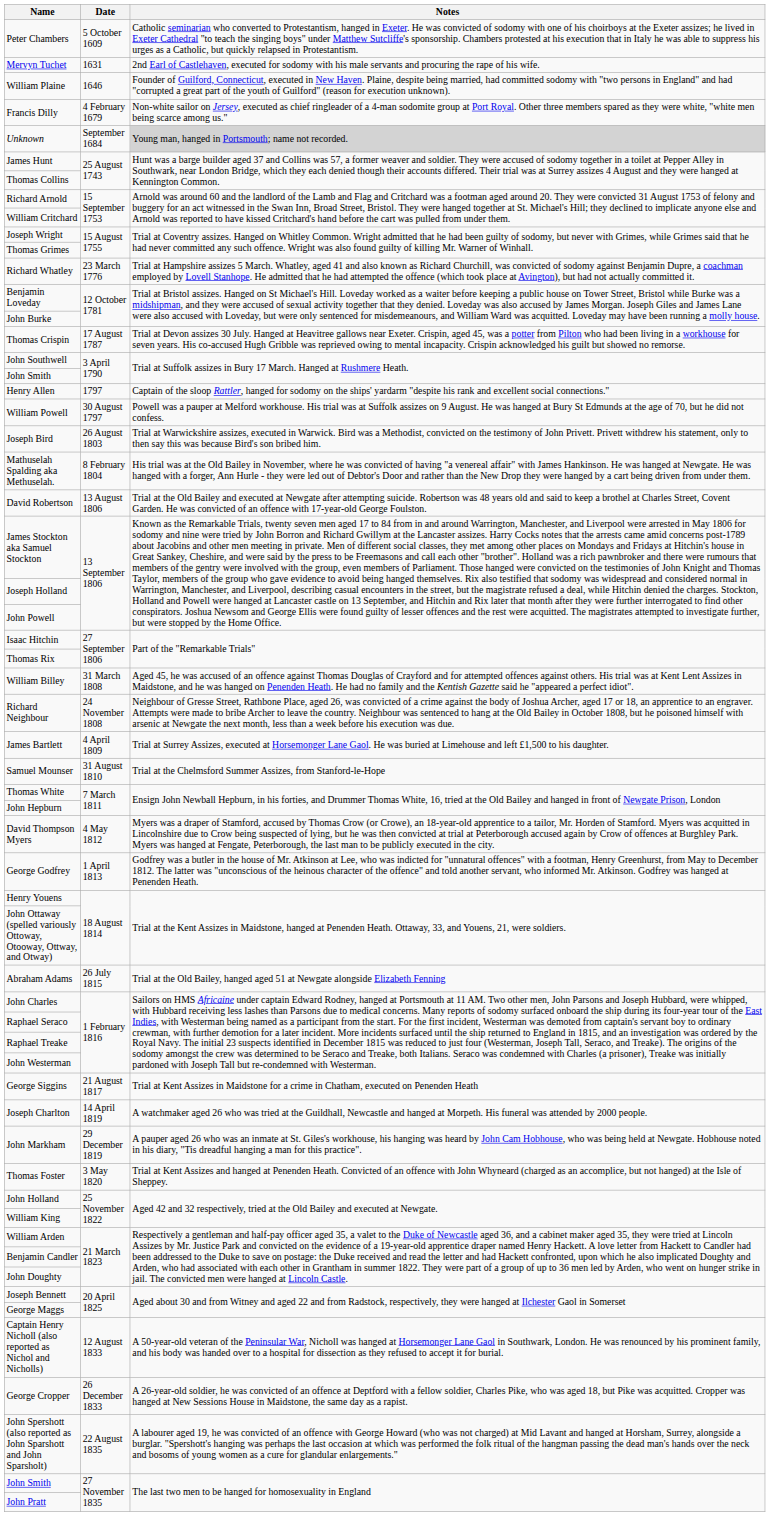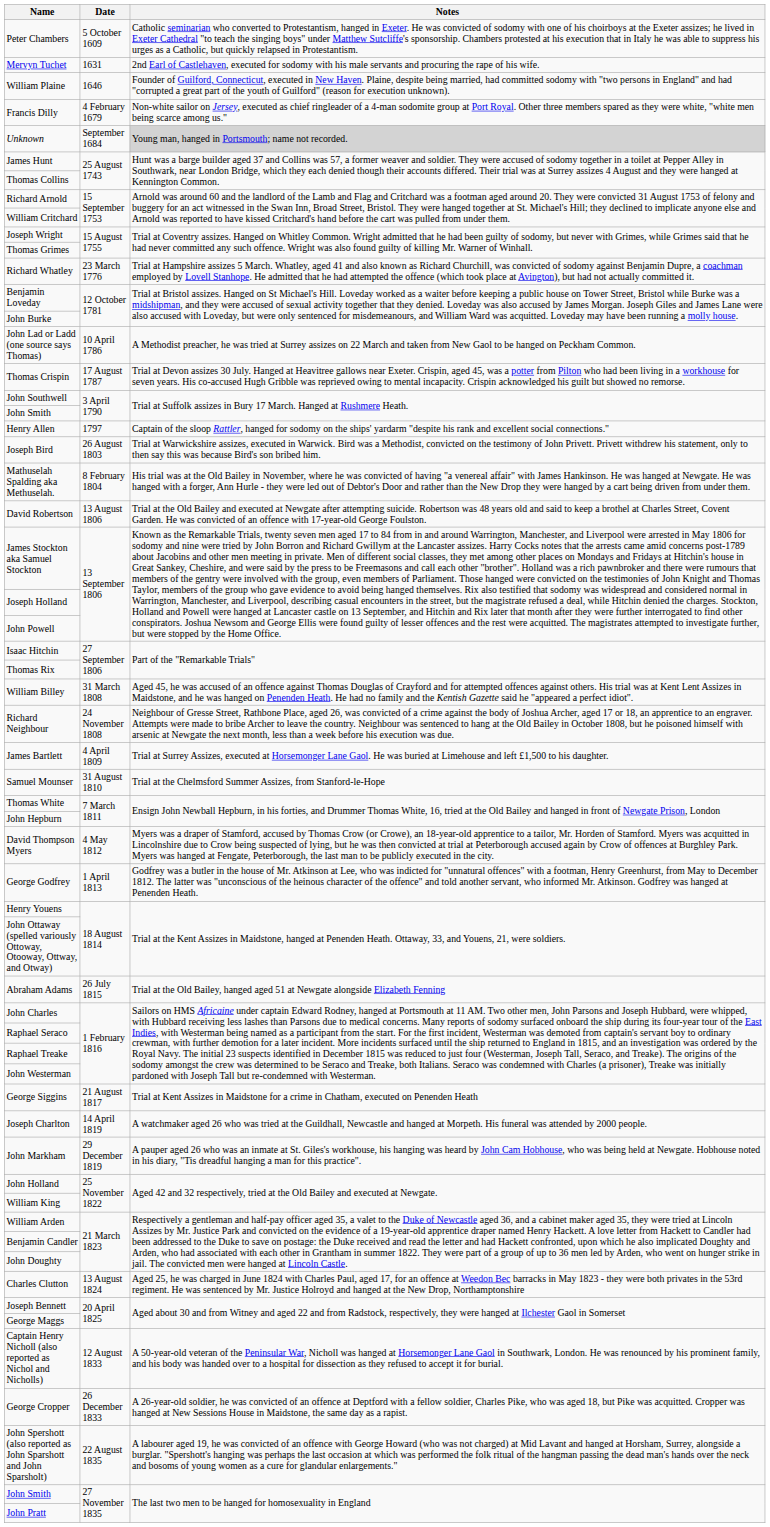+ row: John Lad or Ladd (one source says Thomas) | 10 April 1786 | A Methodist preacher, he was tried at Surrey assizes on 22 March and taken from New Gaol to be hanged on Peckham Common.
- row: William Powell | 30 August 1797 | Powell was a pauper at Melford workhouse. His trial was at Suffolk assizes on 9 August. He was hanged at Bury St Edmunds at the age of 70, but he did not confess.
- row: Thomas Foster | 3 May 1820 | Trial at Kent Assizes and hanged at Penenden Heath. Convicted of an offence with John Whyneard (charged as an accomplice, but not hanged) at the Isle of Sheppey.
+ row: Charles Clutton | 13 August 1824 | Aged 25, he was charged in June 1824 with Charles Paul, aged 17, for an offence at Weedon Bec barracks in May 1823 - they were both privates in the 53rd regiment. He was sentenced by Mr. Justice Holroyd and hanged at the New Drop, Northamptonshire
